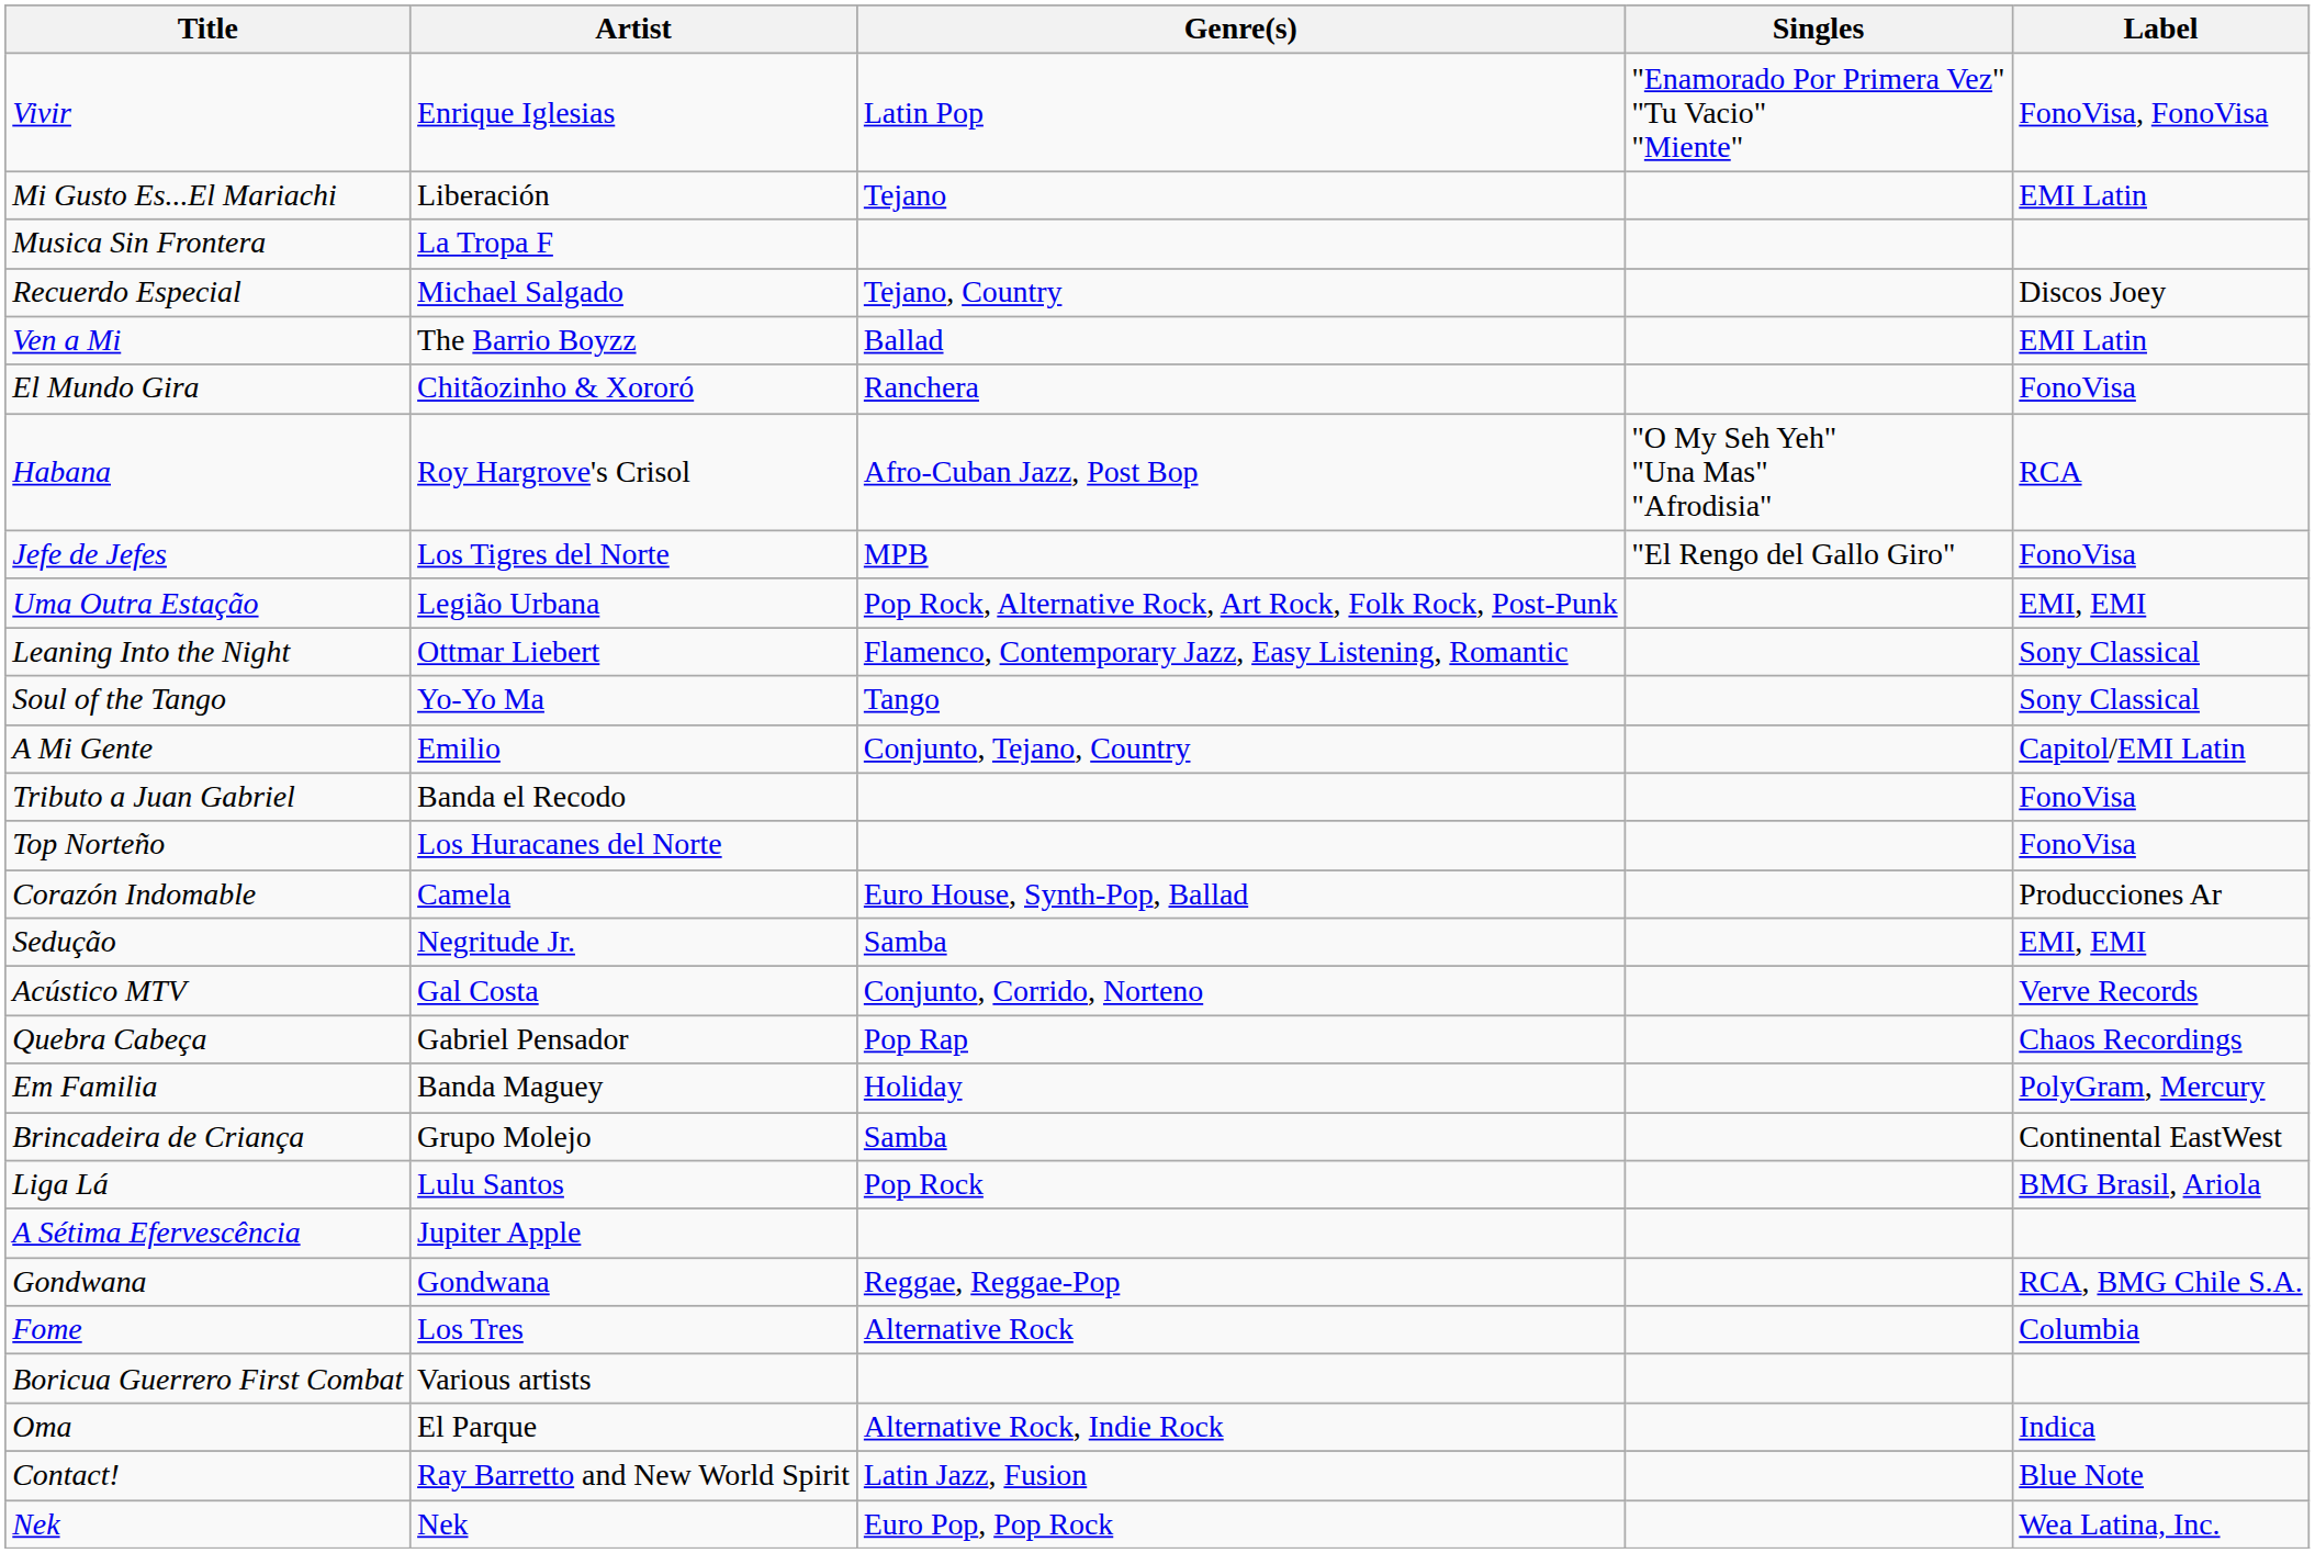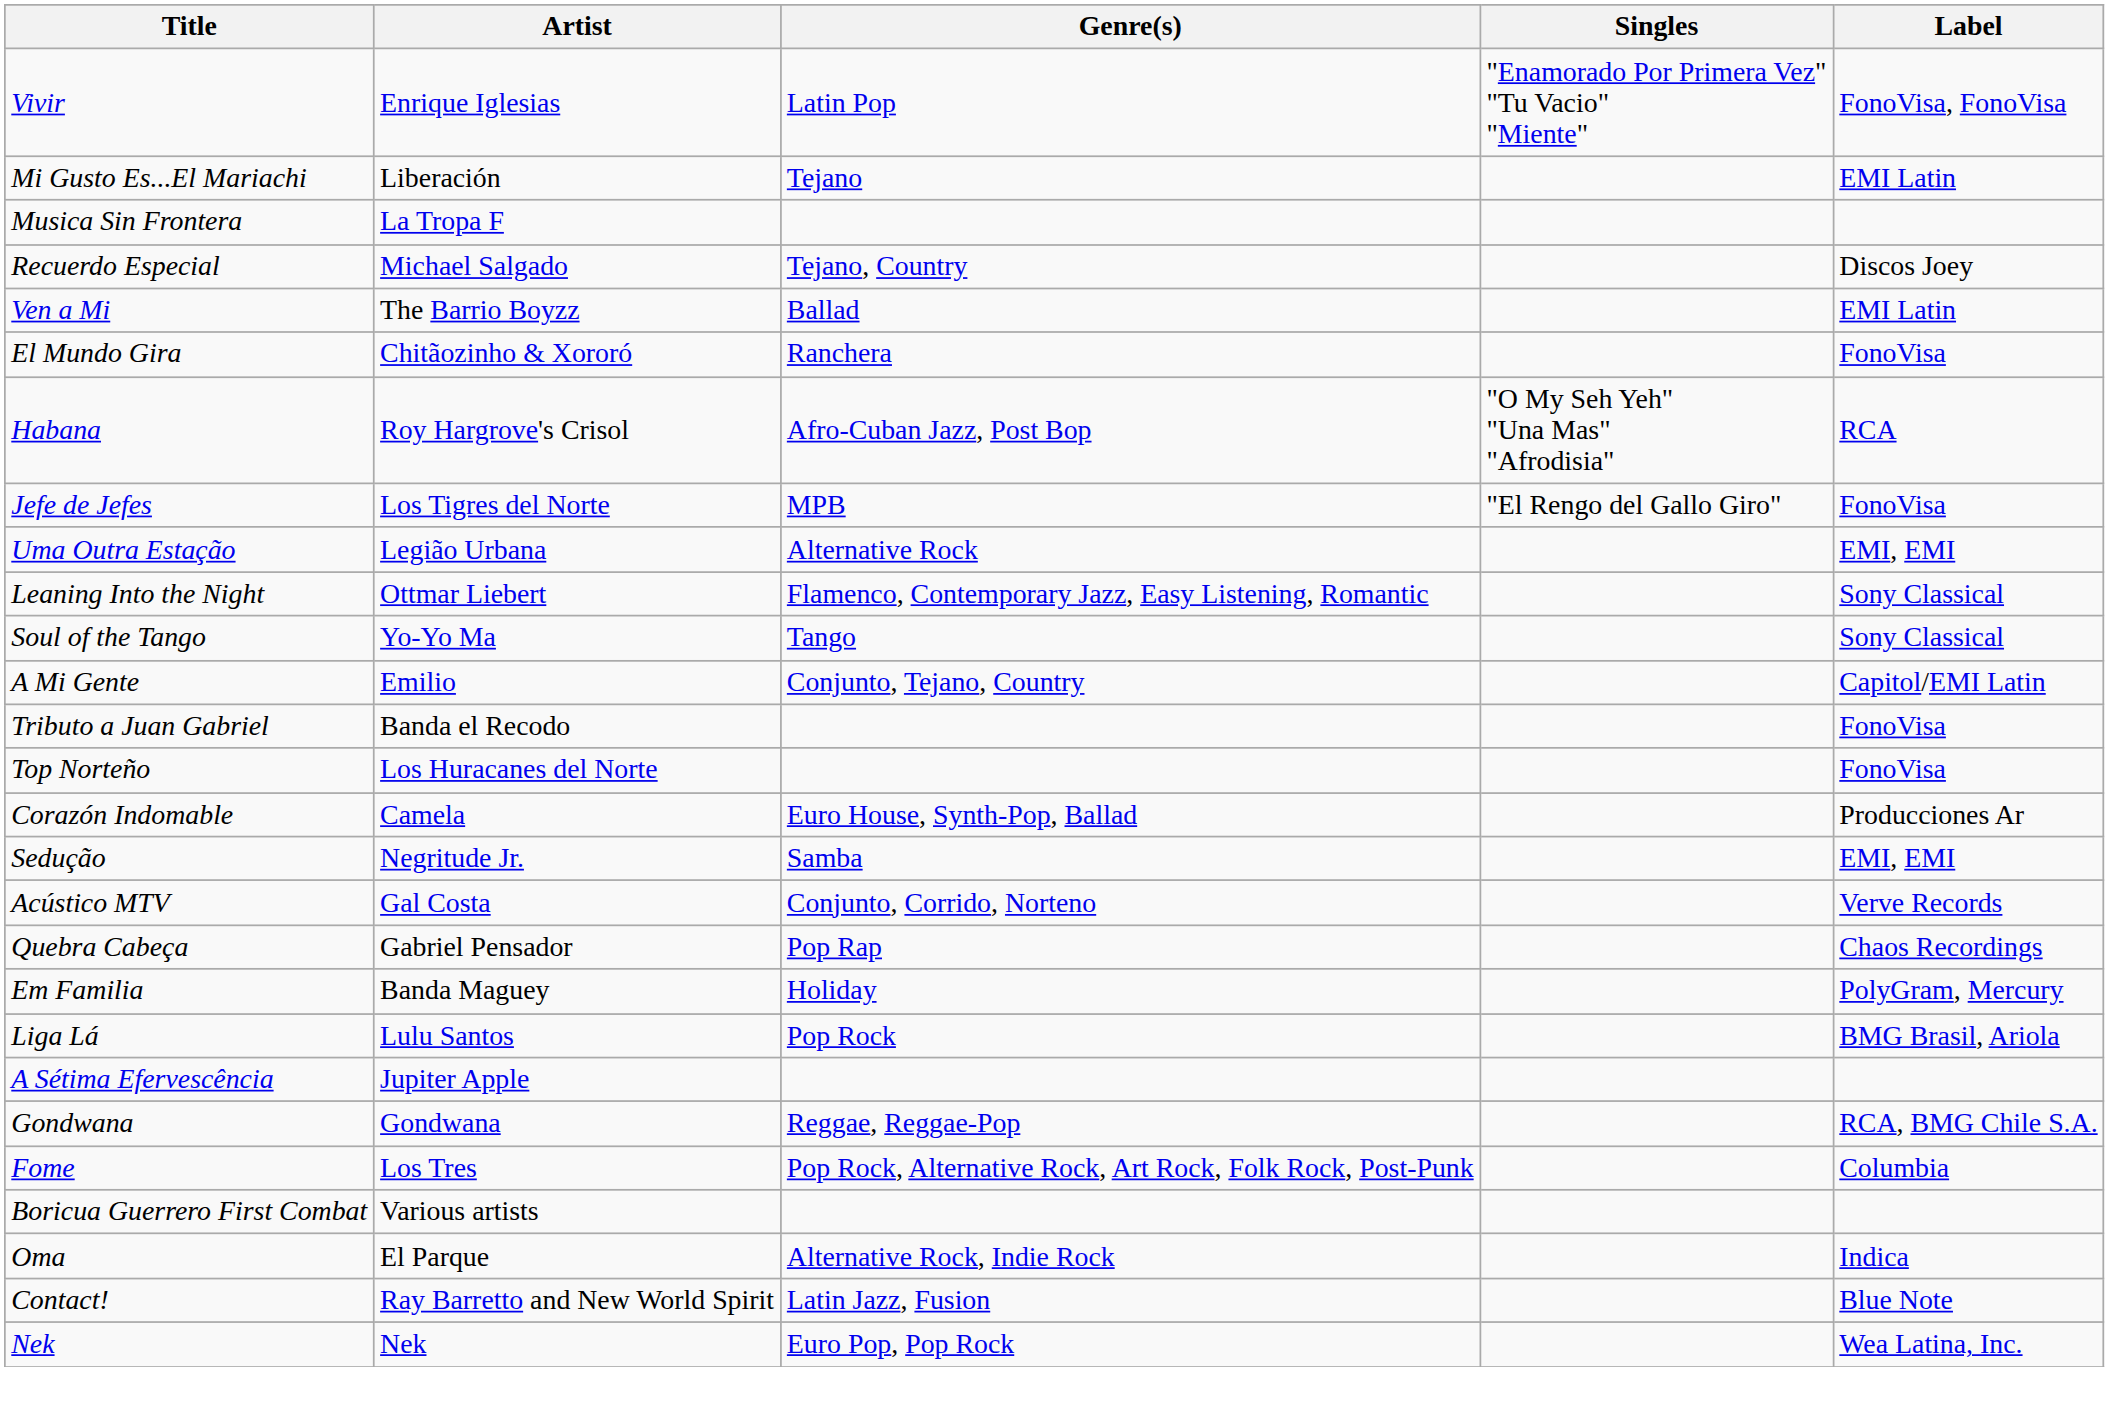Uma Outra Estação | Genre(s): Pop Rock, Alternative Rock, Art Rock, Folk Rock, Post-Punk -> Alternative Rock
- row: Brincadeira de Criança | Grupo Molejo | Samba | Continental EastWest
Fome | Genre(s): Alternative Rock -> Pop Rock, Alternative Rock, Art Rock, Folk Rock, Post-Punk
